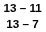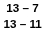rows swapped: 13 – 7 <-> 13 – 11
